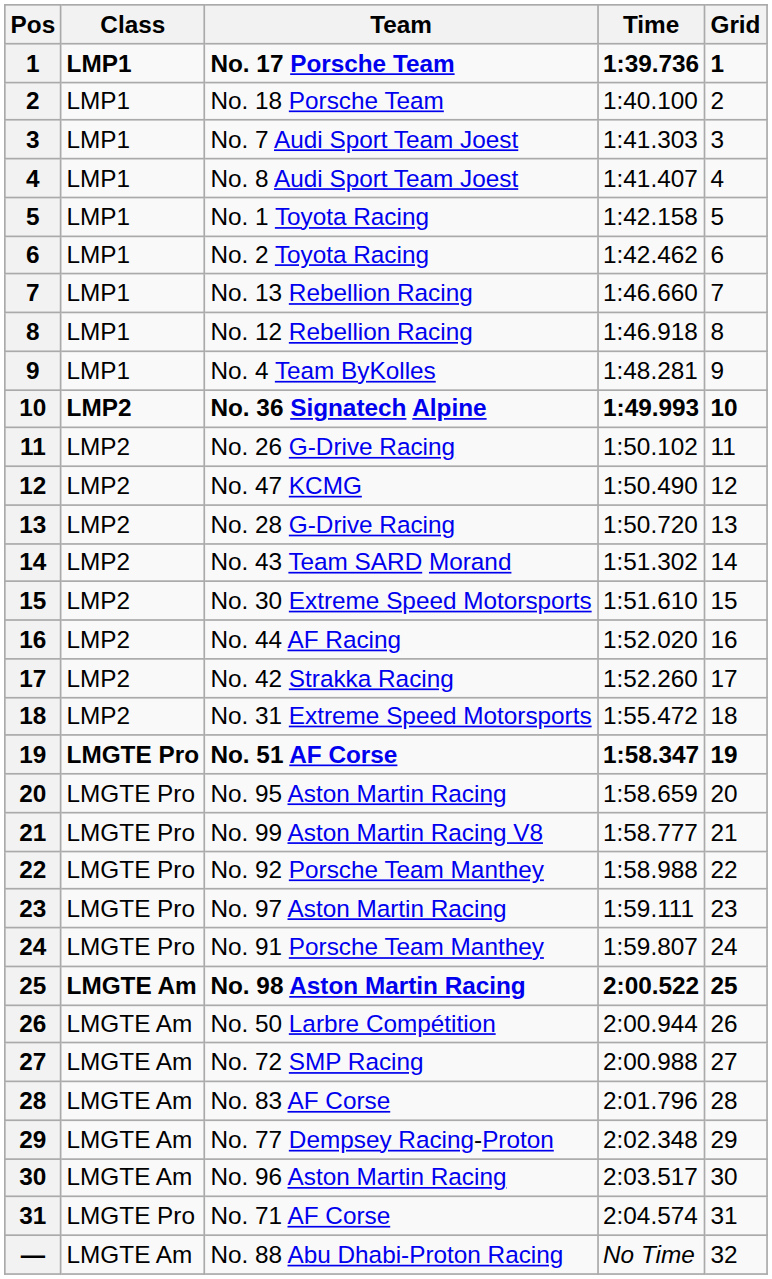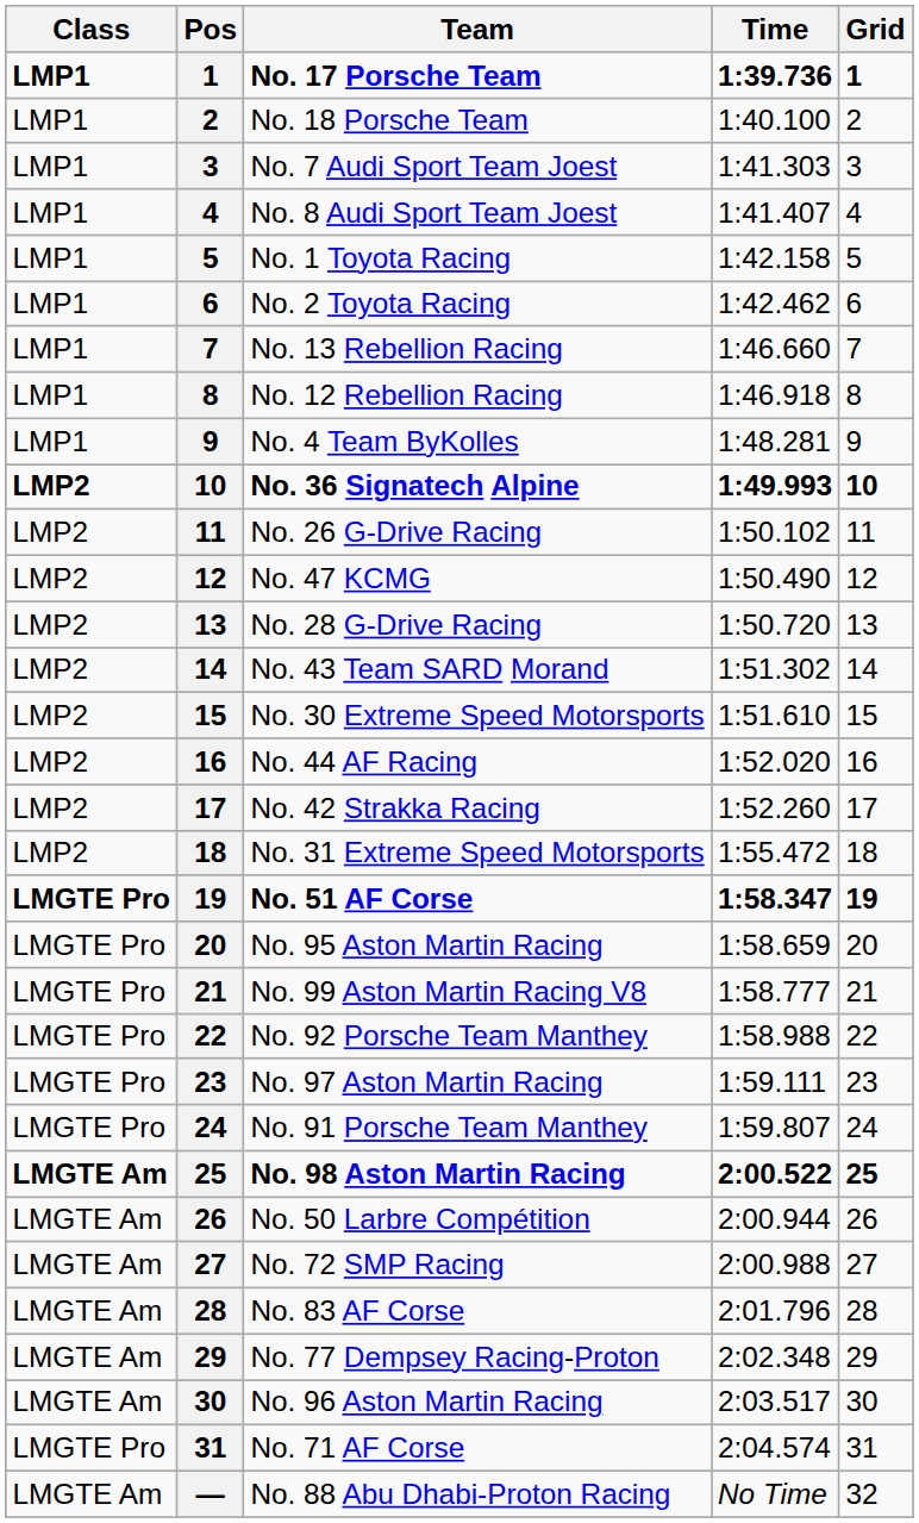columns swapped: Pos <-> Class
